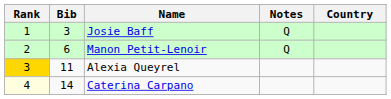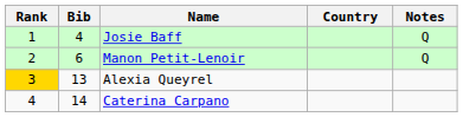columns swapped: Country <-> Notes
Josie Baff | Bib: 3 -> 4
Alexia Queyrel | Bib: 11 -> 13
Caterina Carpano | Rank: lightyellow background -> no background
